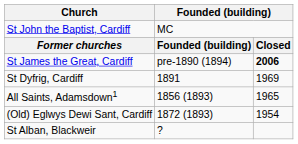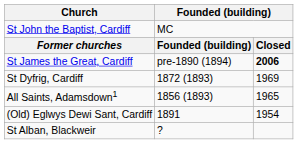St Dyfrig, Cardiff | column 2: 1891 -> 1872 (1893)
(Old) Eglwys Dewi Sant, Cardiff | column 2: 1872 (1893) -> 1891
